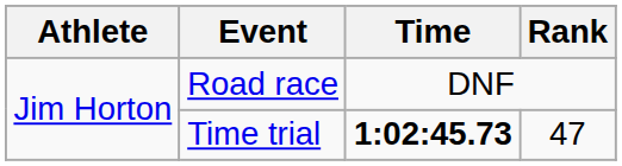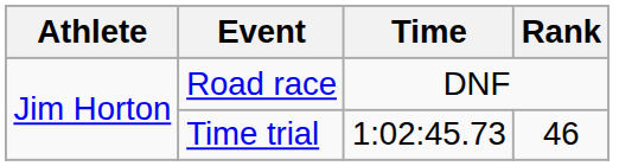Time trial | Time: bold -> normal
Time trial | Rank: 47 -> 46
